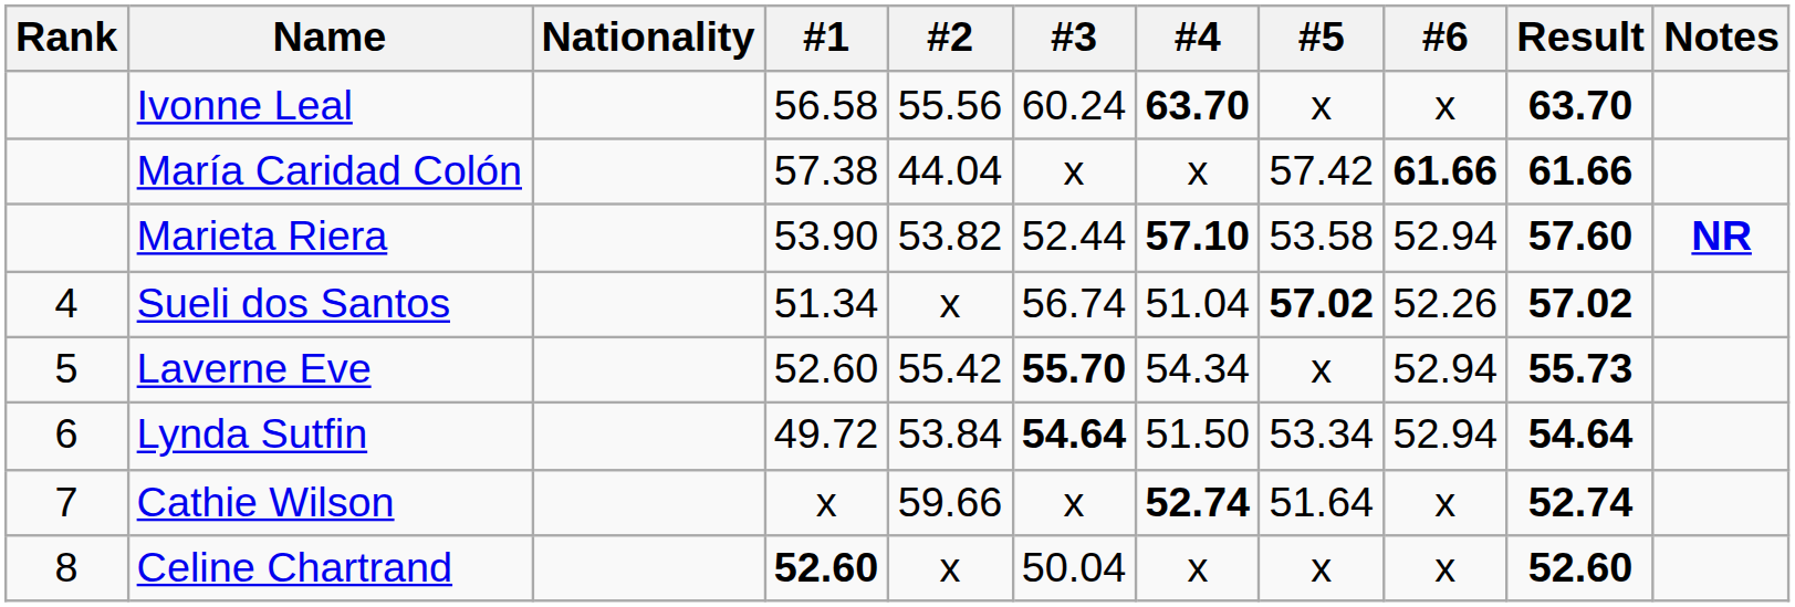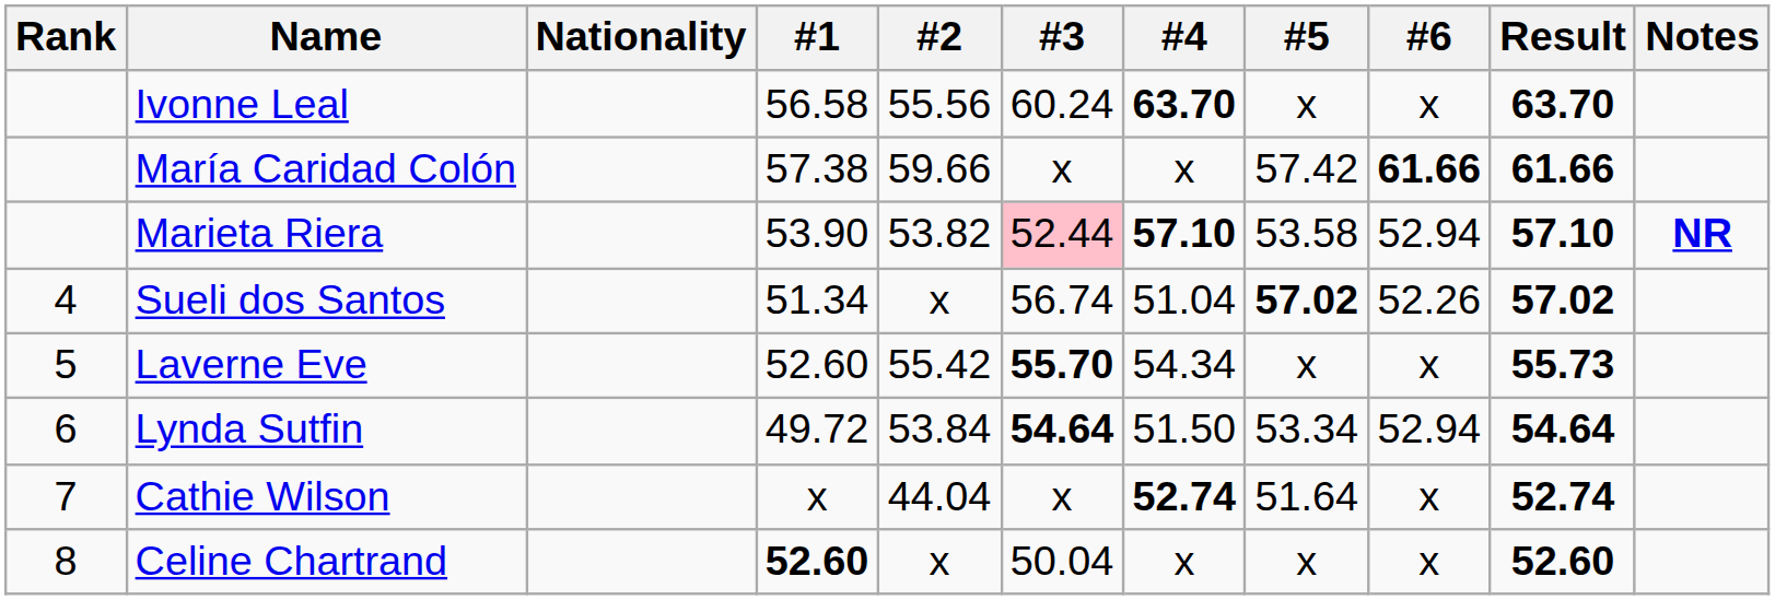María Caridad Colón | #2: 44.04 -> 59.66
Marieta Riera | #3: no background -> pink background
Marieta Riera | Result: 57.60 -> 57.10
Laverne Eve | #6: 52.94 -> x
Cathie Wilson | #2: 59.66 -> 44.04
